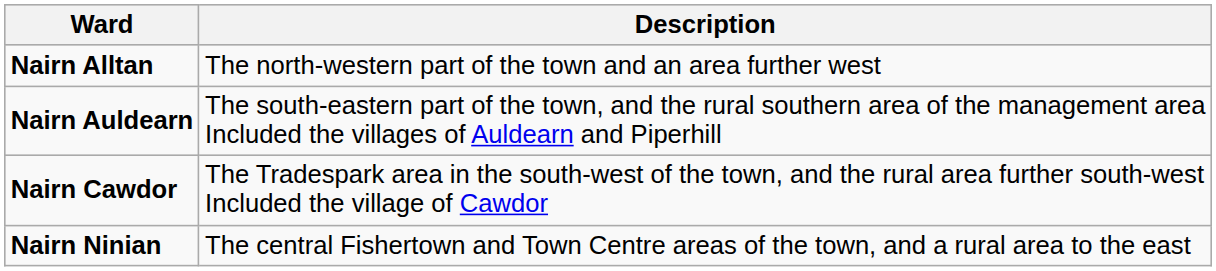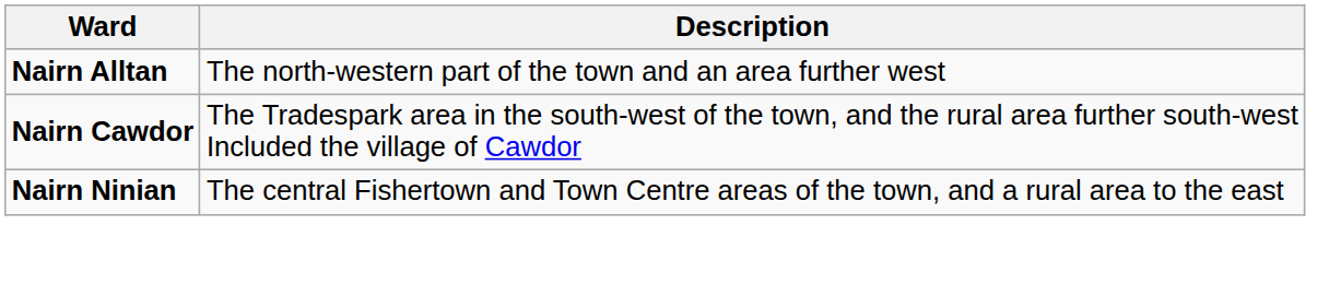- row: Nairn Auldearn | The south-eastern part of the town, and the rural southern area of the management area Included the villages of Auldearn and Piperhill
